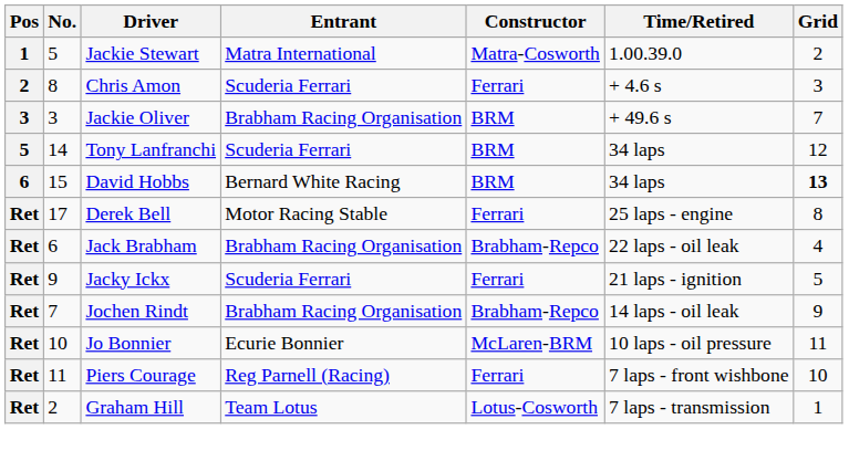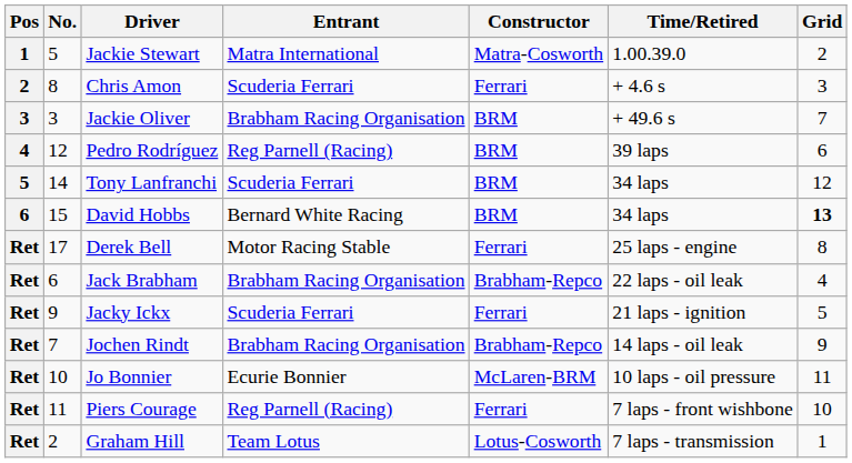+ row: 4 | 12 | Pedro Rodríguez | Reg Parnell (Racing) | BRM | 39 laps | 6
